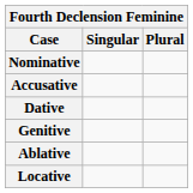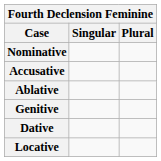rows swapped: Dative <-> Ablative
